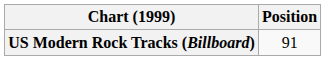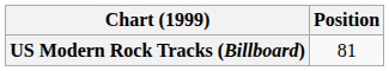US Modern Rock Tracks (Billboard) | Position: 91 -> 81
